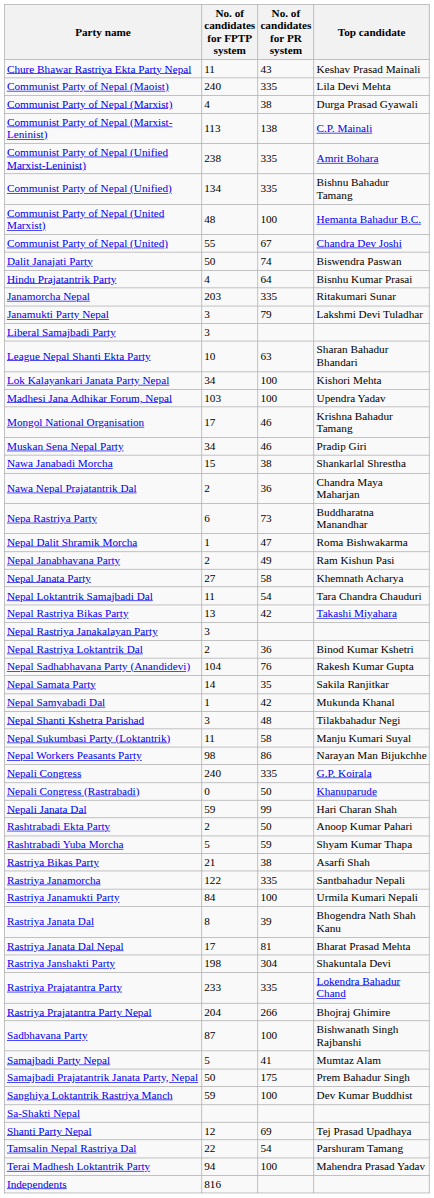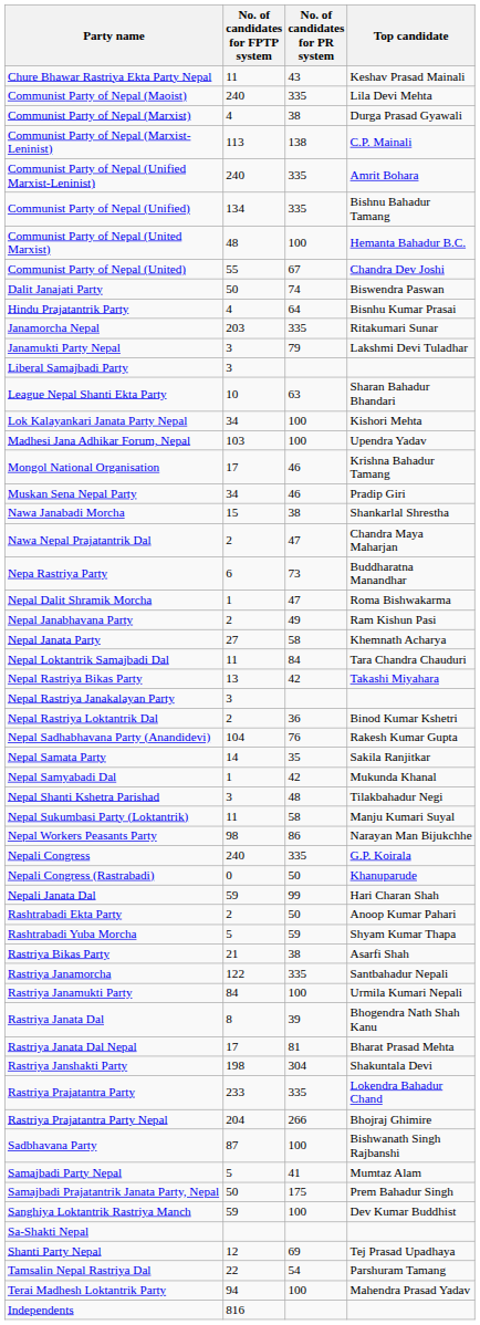Communist Party of Nepal (Unified Marxist-Leninist) | No. of candidates for FPTP system: 238 -> 240
Nawa Nepal Prajatantrik Dal | No. of candidates for PR system: 36 -> 47
Nepal Loktantrik Samajbadi Dal | No. of candidates for PR system: 54 -> 84
